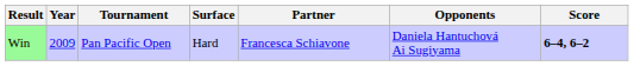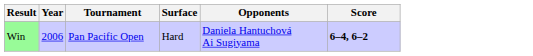- column: Partner | Francesca Schiavone
Win | Year: 2009 -> 2006
